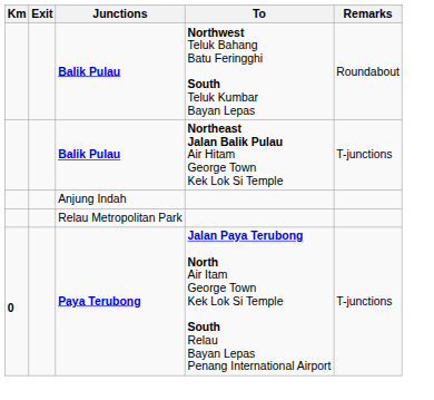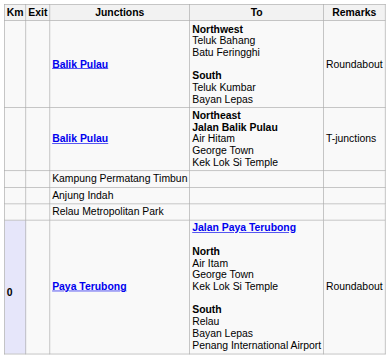+ row: Kampung Permatang Timbun
Paya Terubong | Km: no background -> lavender background
Paya Terubong | Remarks: T-junctions -> Roundabout
